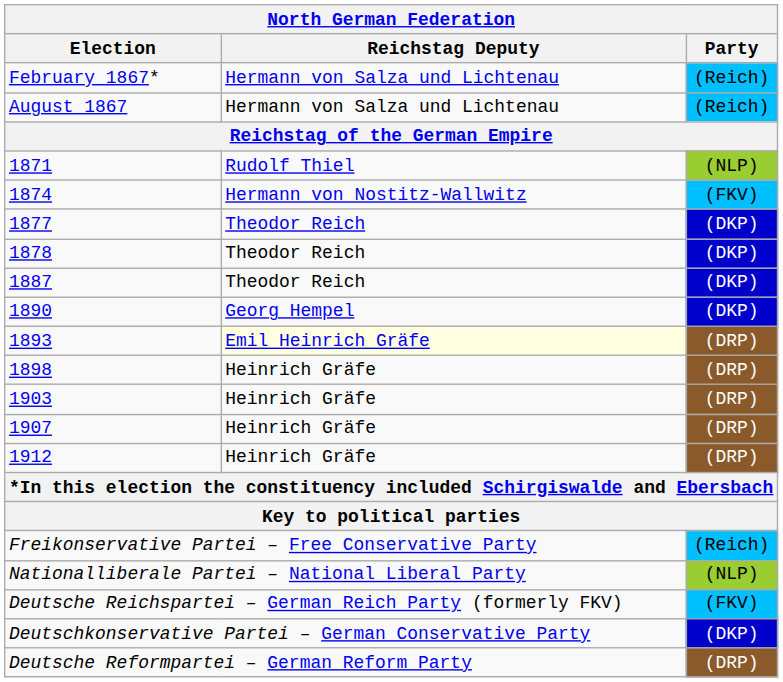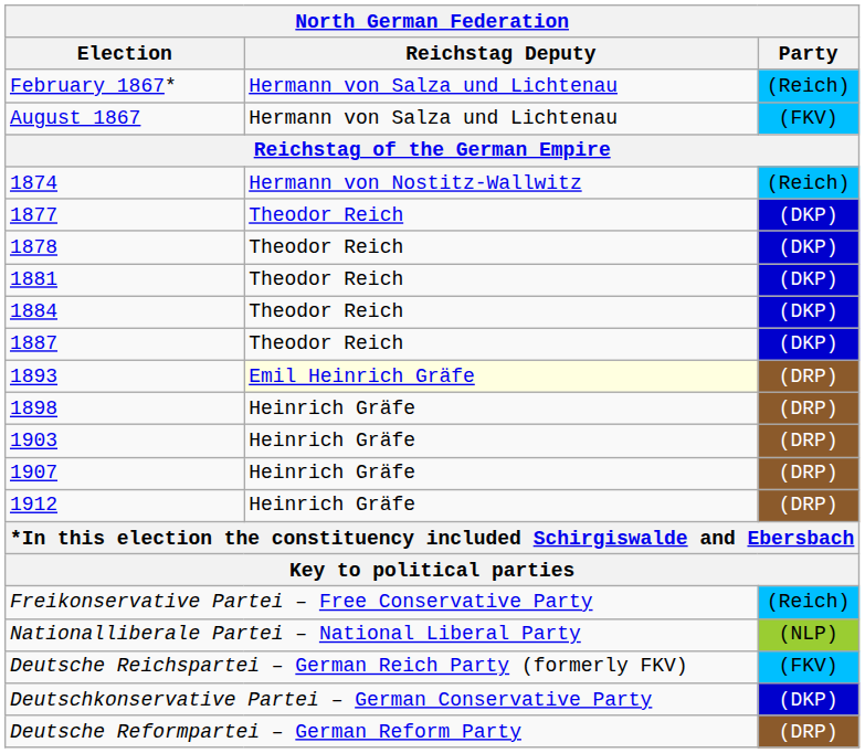August 1867 | Party: (Reich) -> (FKV)
- row: 1871 | Rudolf Thiel | (NLP)
1874 | Party: (FKV) -> (Reich)
+ row: 1881 | Theodor Reich | (DKP)
+ row: 1884 | Theodor Reich | (DKP)
- row: 1890 | Georg Hempel | (DKP)
